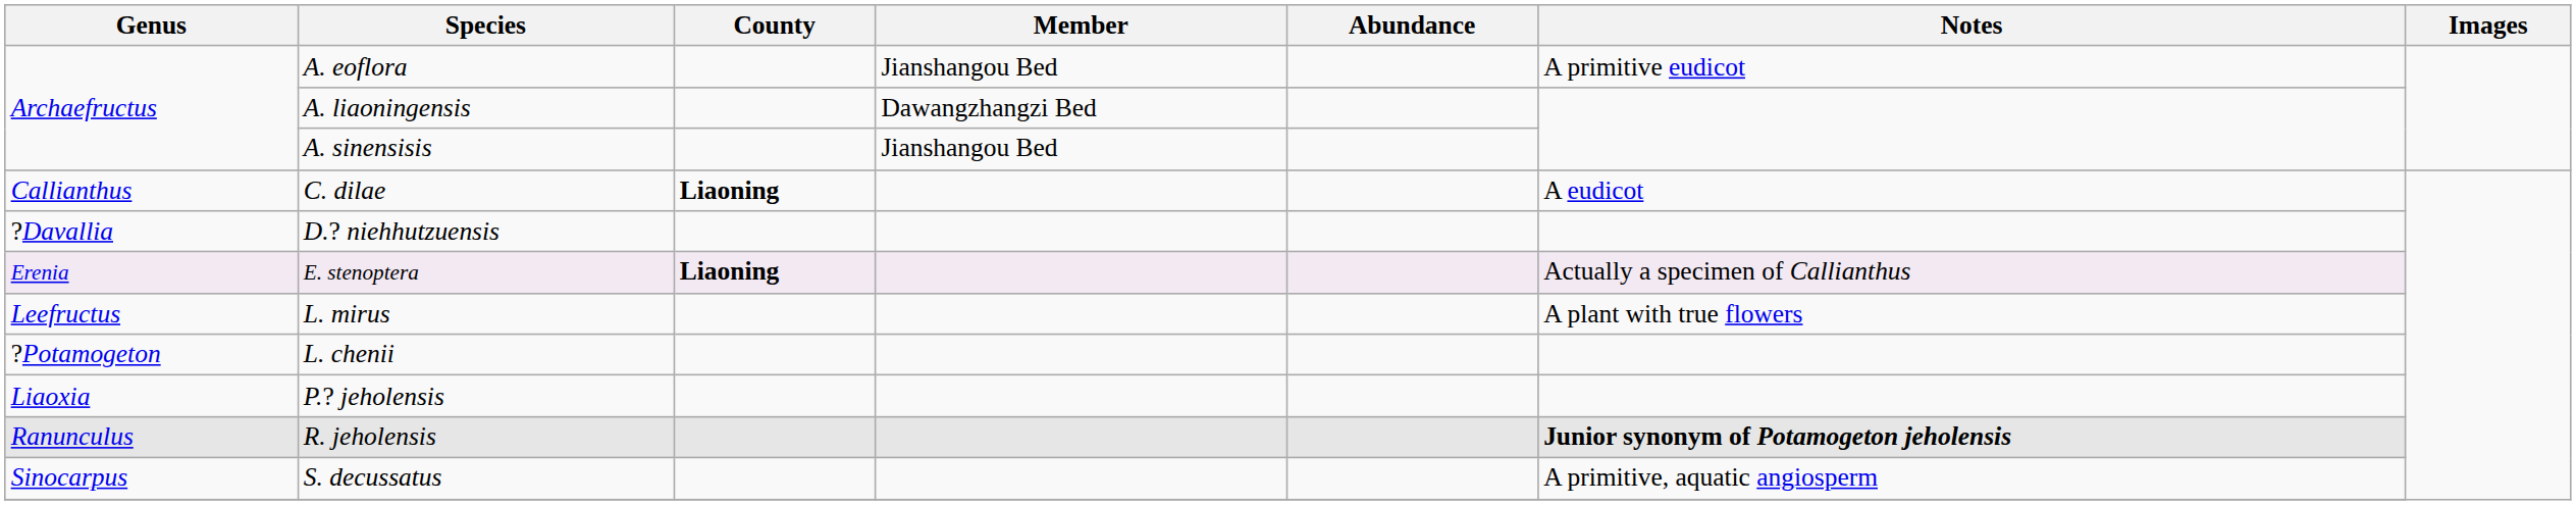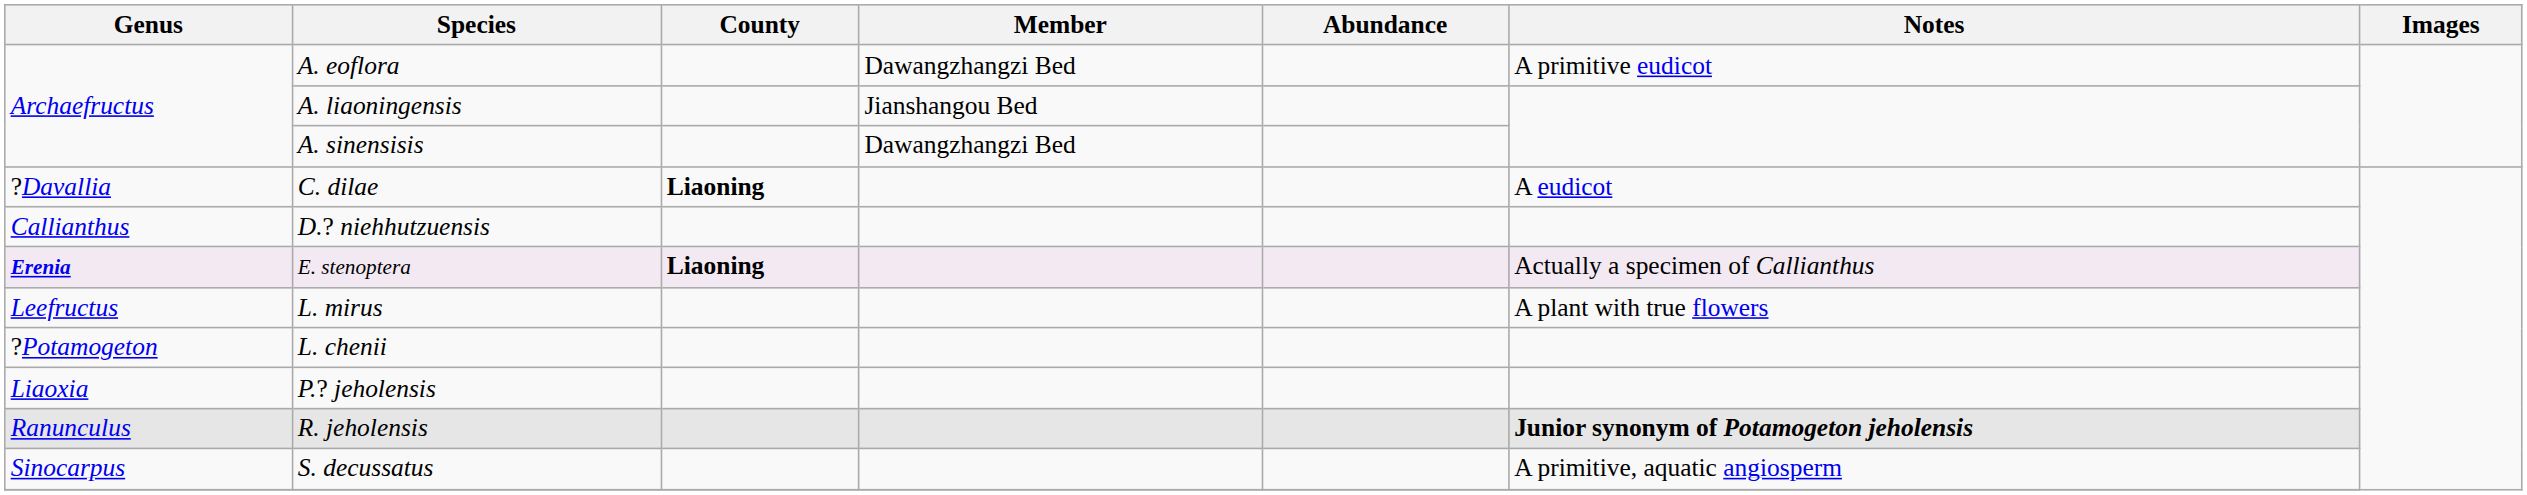A. eoflora | Member: Jianshangou Bed -> Dawangzhangzi Bed
A. liaoningensis | Member: Dawangzhangzi Bed -> Jianshangou Bed
A. sinensisis | Member: Jianshangou Bed -> Dawangzhangzi Bed
C. dilae | Genus: Callianthus -> ?Davallia
D.? niehhutzuensis | Genus: ?Davallia -> Callianthus
E. stenoptera | Genus: normal -> bold
